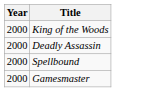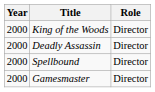+ column: Role | Director | Director | Director | Director
